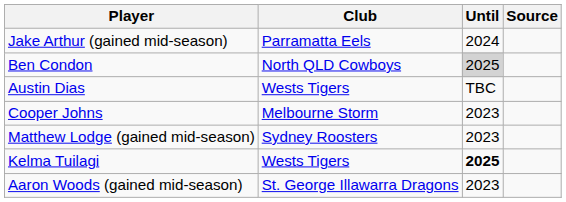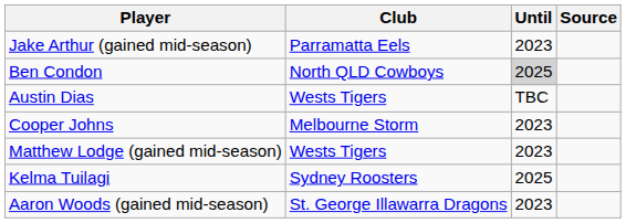Jake Arthur (gained mid-season) | Until: 2024 -> 2023
Matthew Lodge (gained mid-season) | Club: Sydney Roosters -> Wests Tigers
Kelma Tuilagi | Club: Wests Tigers -> Sydney Roosters
Kelma Tuilagi | Until: bold -> normal
